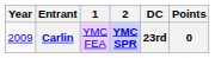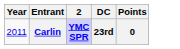- column: 1 | YMC FEA
Carlin | Year: 2009 -> 2011
